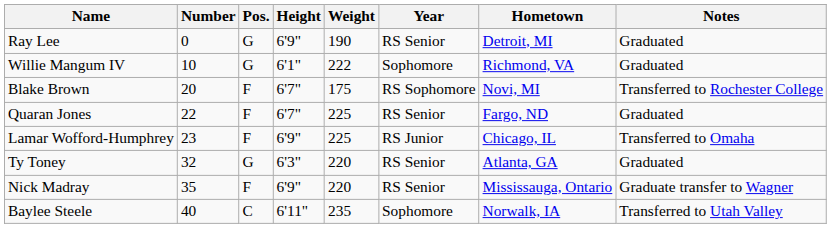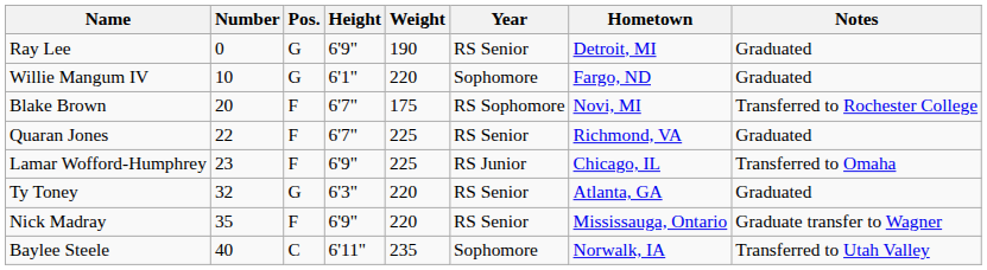Willie Mangum IV | Weight: 222 -> 220
Willie Mangum IV | Hometown: Richmond, VA -> Fargo, ND
Quaran Jones | Hometown: Fargo, ND -> Richmond, VA
